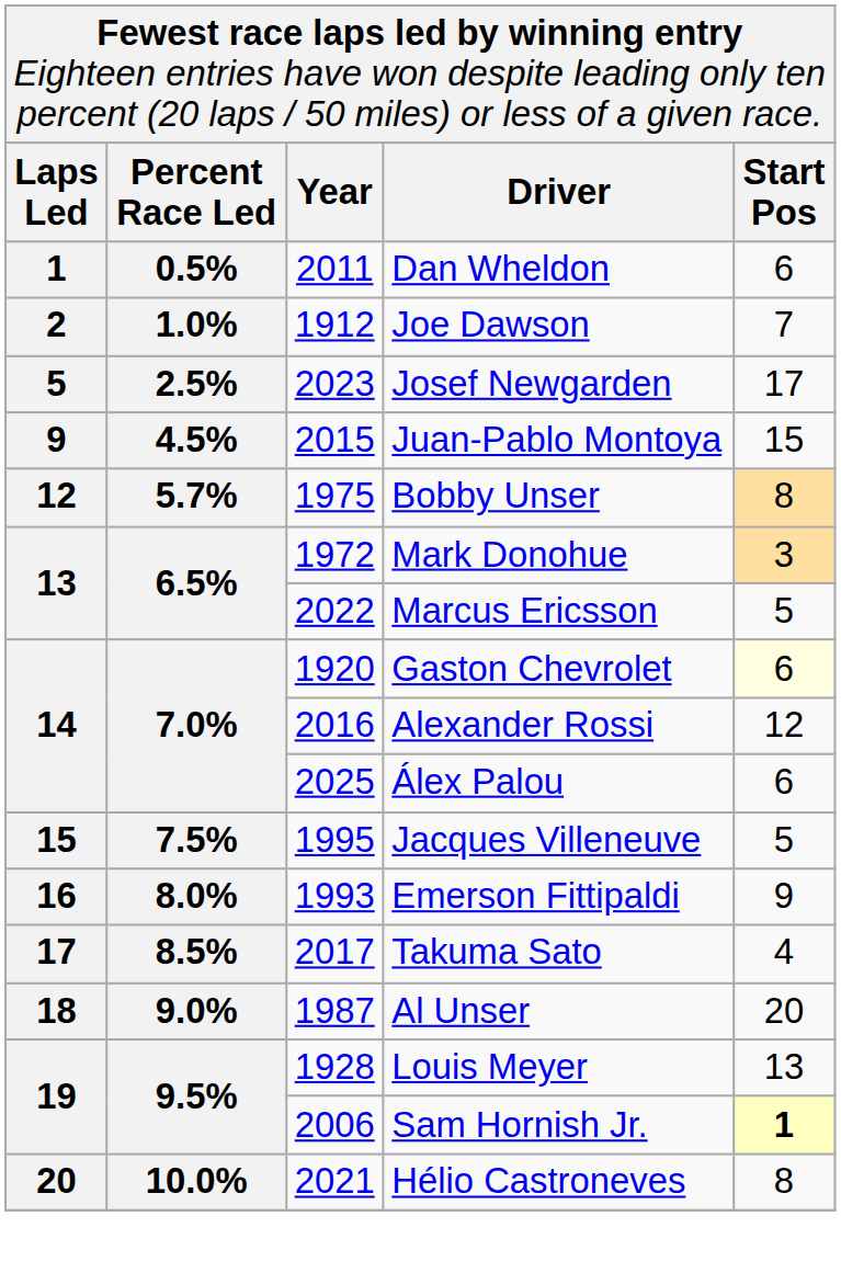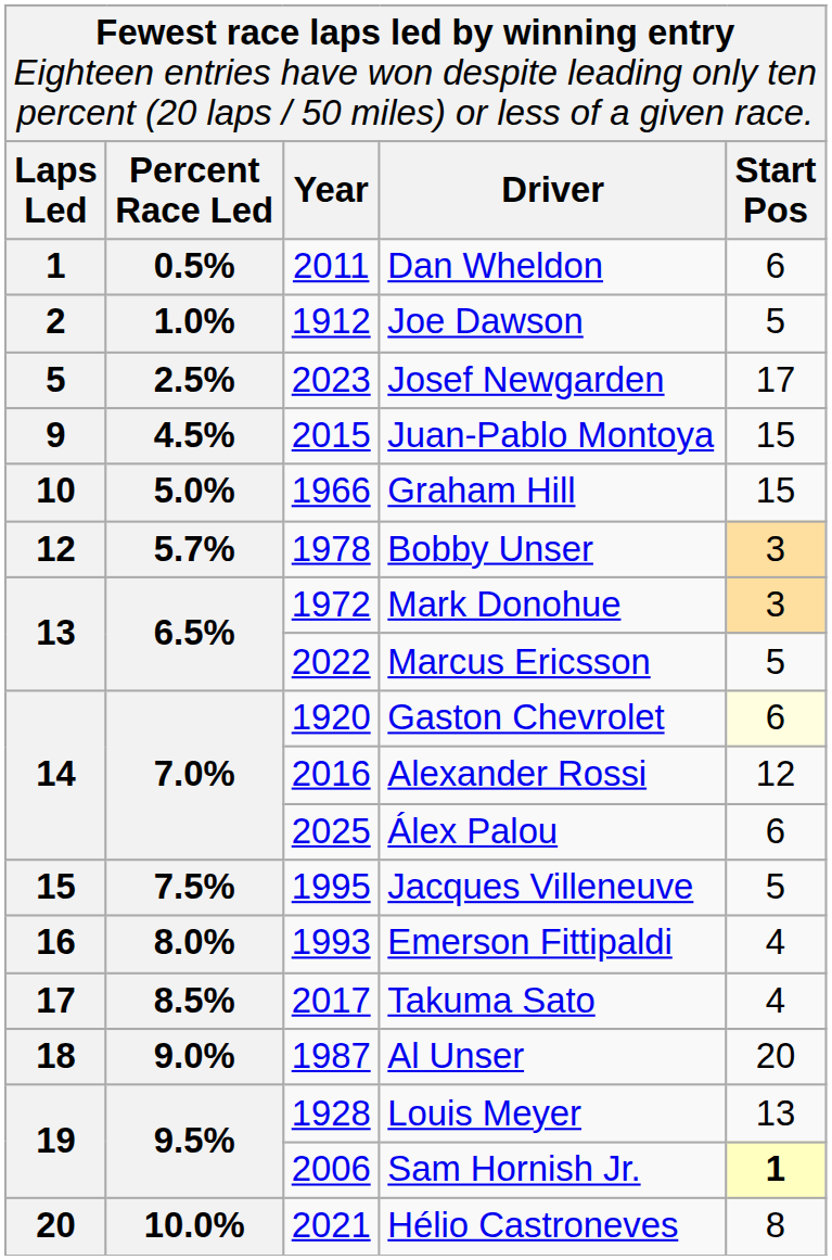Joe Dawson | column 5: 7 -> 5
+ row: 10 | 5.0% | 1966 | Graham Hill | 15
Bobby Unser | column 3: 1975 -> 1978
Bobby Unser | column 5: 8 -> 3
Emerson Fittipaldi | column 5: 9 -> 4
